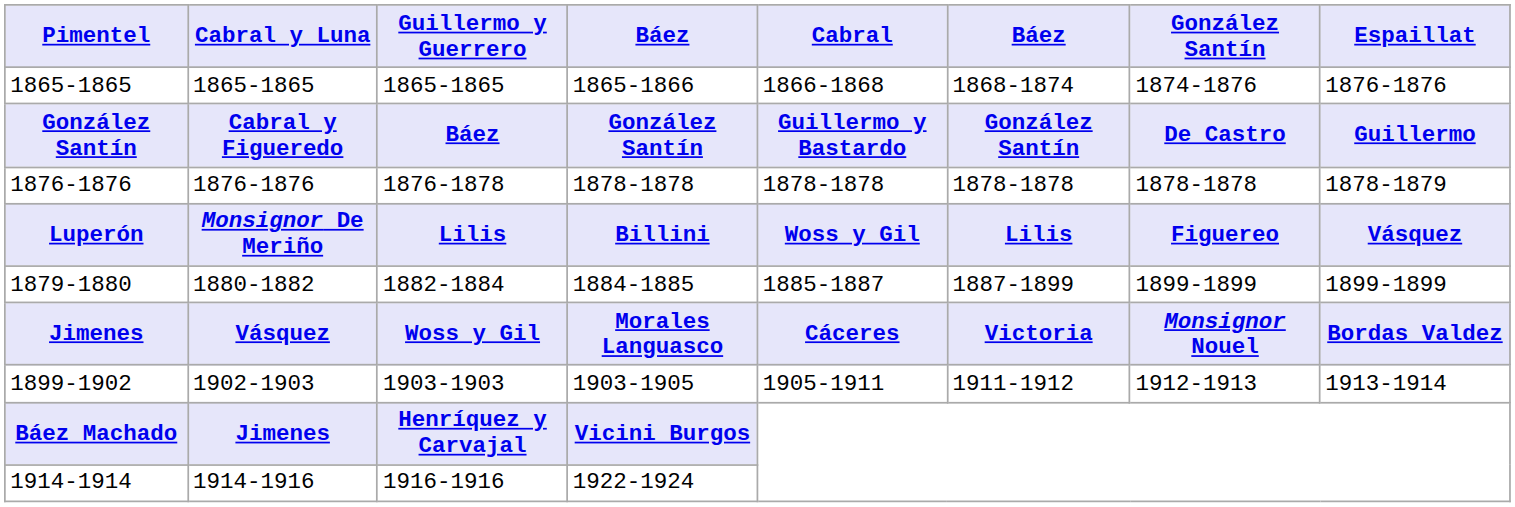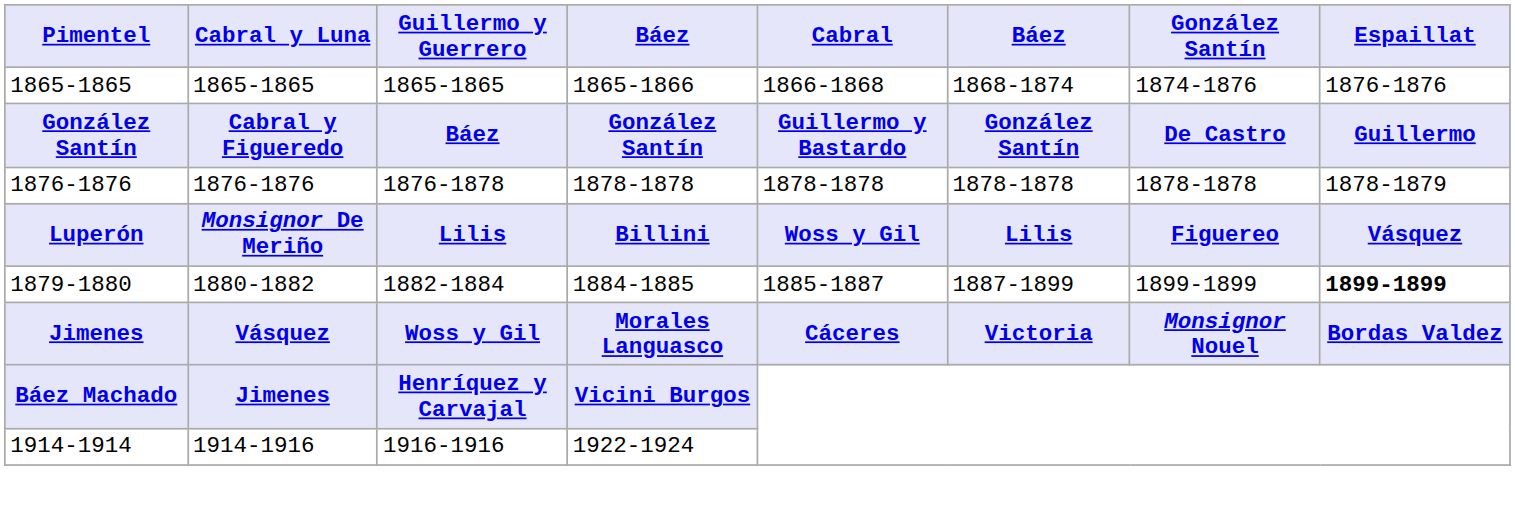1879-1880 | Espaillat: normal -> bold
- row: 1899-1902 | 1902-1903 | 1903-1903 | 1903-1905 | 1905-1911 | 1911-1912 | 1912-1913 | 1913-1914
